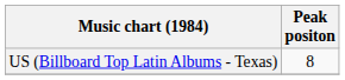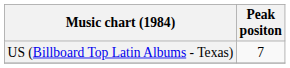US (Billboard Top Latin Albums - Texas) | Peak positon: 8 -> 7
